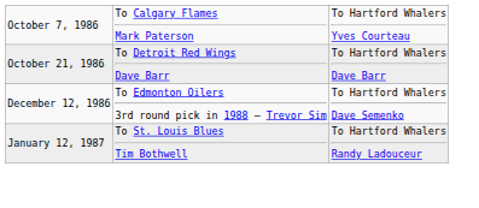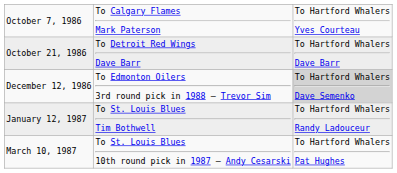December 12, 1986 | column 3: no background -> lightgrey background
+ row: March 10, 1987 | To St. Louis Blues 10th round pick in 1987 – Andy Cesarski | To Hartford Whalers Pat Hughes
